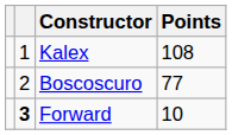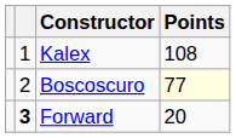Boscoscuro | Points: no background -> lightyellow background
Forward | Points: 10 -> 20
